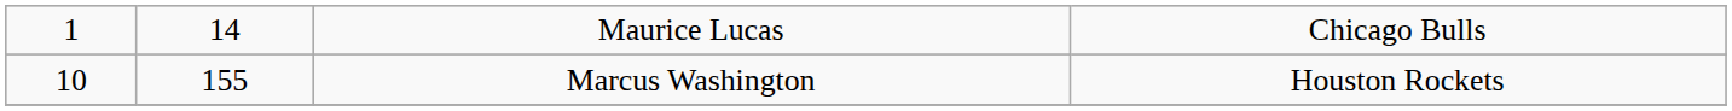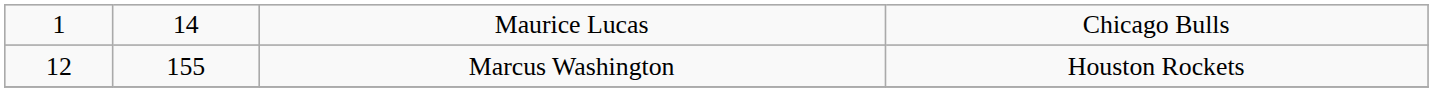Marcus Washington | column 1: 10 -> 12
